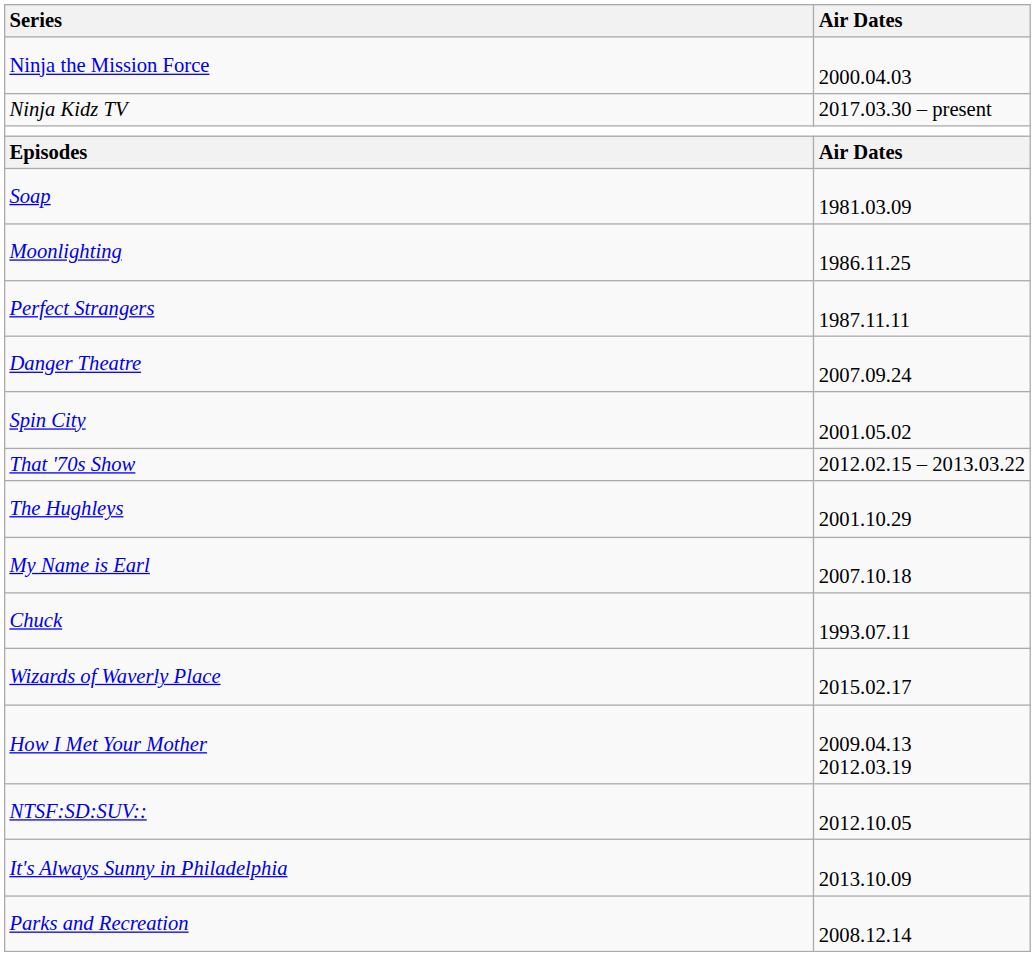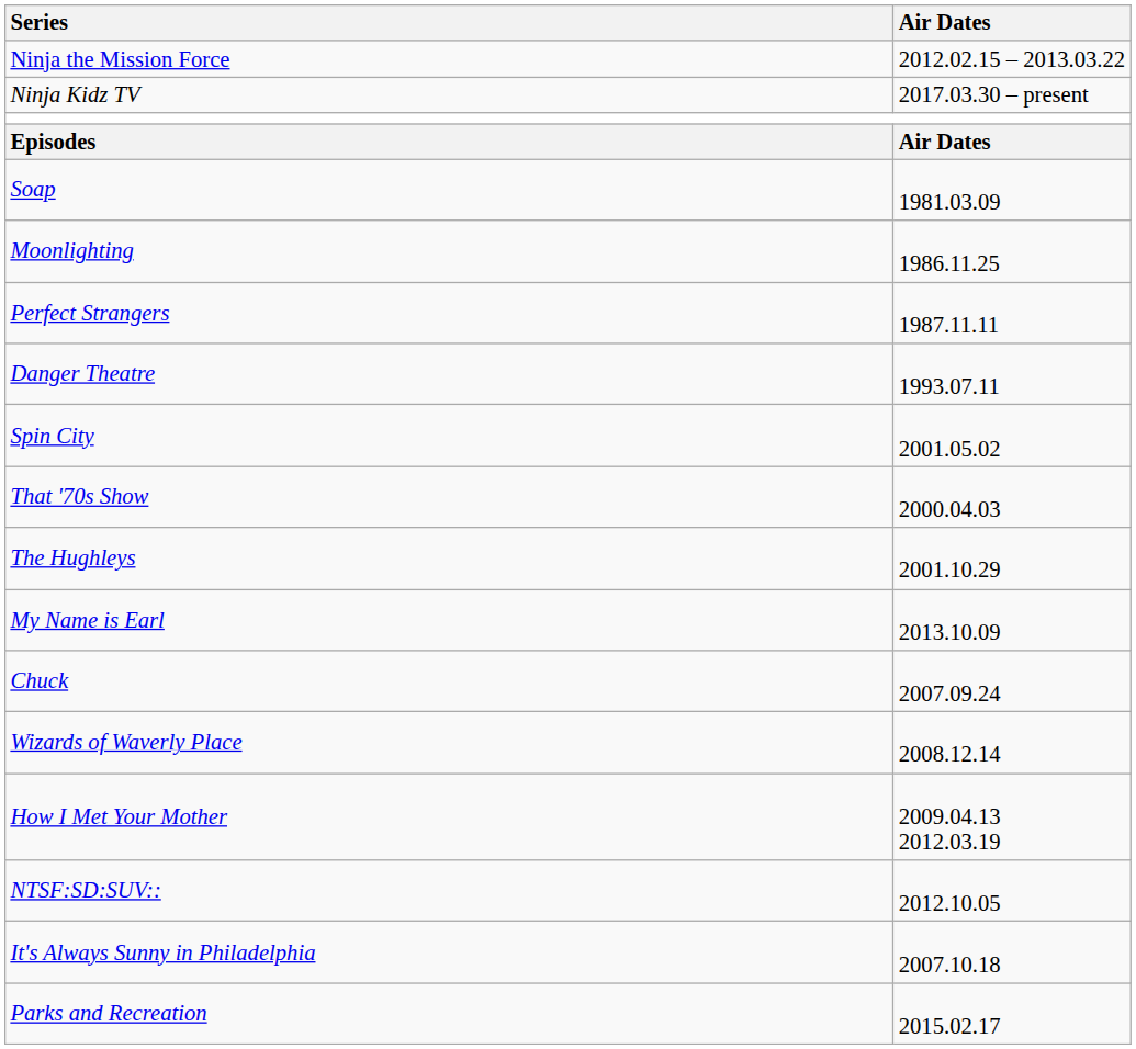Ninja the Mission Force | Air Dates: 2000.04.03 -> 2012.02.15 – 2013.03.22
Danger Theatre | Air Dates: 2007.09.24 -> 1993.07.11
That '70s Show | Air Dates: 2012.02.15 – 2013.03.22 -> 2000.04.03
My Name is Earl | Air Dates: 2007.10.18 -> 2013.10.09
Chuck | Air Dates: 1993.07.11 -> 2007.09.24
Wizards of Waverly Place | Air Dates: 2015.02.17 -> 2008.12.14
It's Always Sunny in Philadelphia | Air Dates: 2013.10.09 -> 2007.10.18
Parks and Recreation | Air Dates: 2008.12.14 -> 2015.02.17
